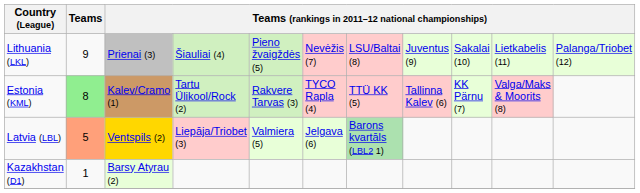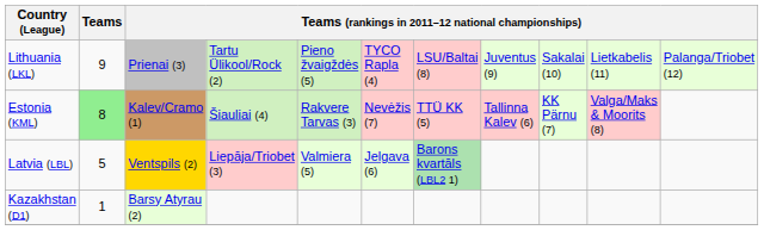Lithuania (LKL) | column 4: Šiauliai (4) -> Tartu Ülikool/Rock (2)
Lithuania (LKL) | column 6: Nevėžis (7) -> TYCO Rapla (4)
Estonia (KML) | column 4: Tartu Ülikool/Rock (2) -> Šiauliai (4)
Estonia (KML) | column 6: TYCO Rapla (4) -> Nevėžis (7)
Latvia (LBL) | Teams: lightsalmon background -> no background
